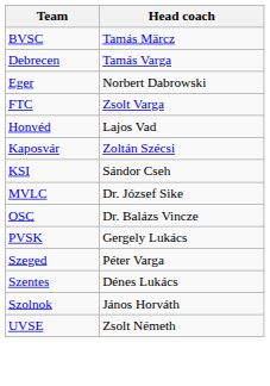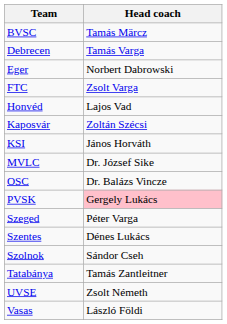KSI | Head coach: Sándor Cseh -> János Horváth
PVSK | Head coach: no background -> pink background
Szolnok | Head coach: János Horváth -> Sándor Cseh
+ row: Tatabánya | Tamás Zantleitner
+ row: Vasas | László Földi
